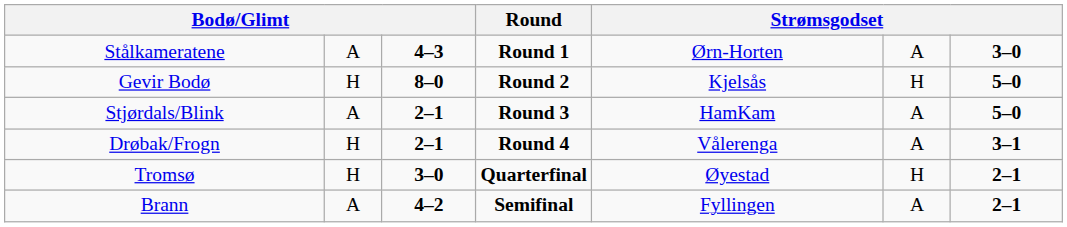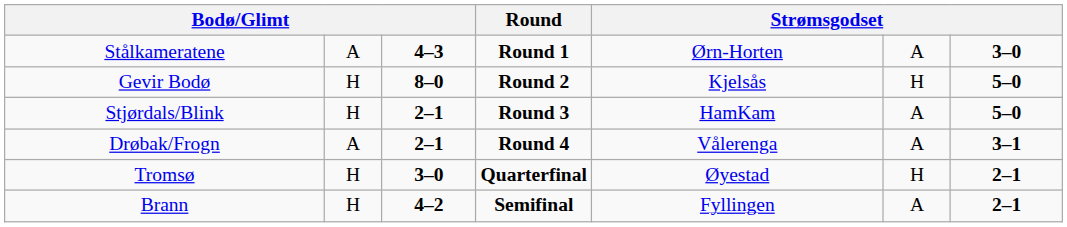Stjørdals/Blink | column 2: A -> H
Drøbak/Frogn | column 2: H -> A
Brann | column 2: A -> H
